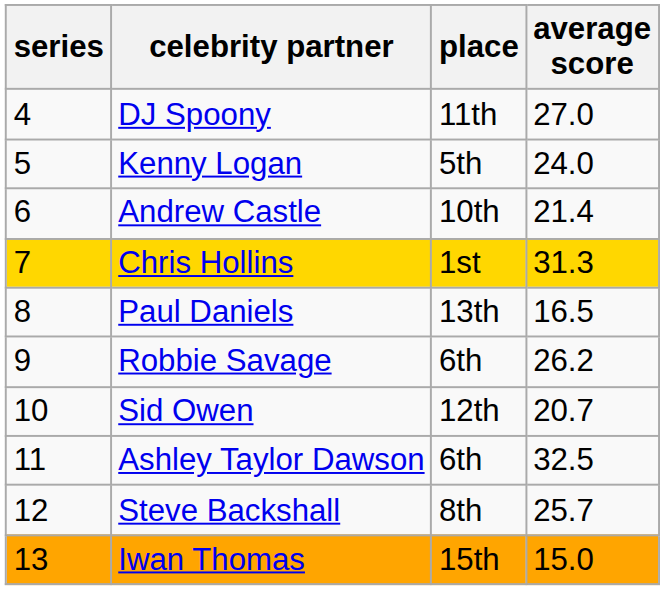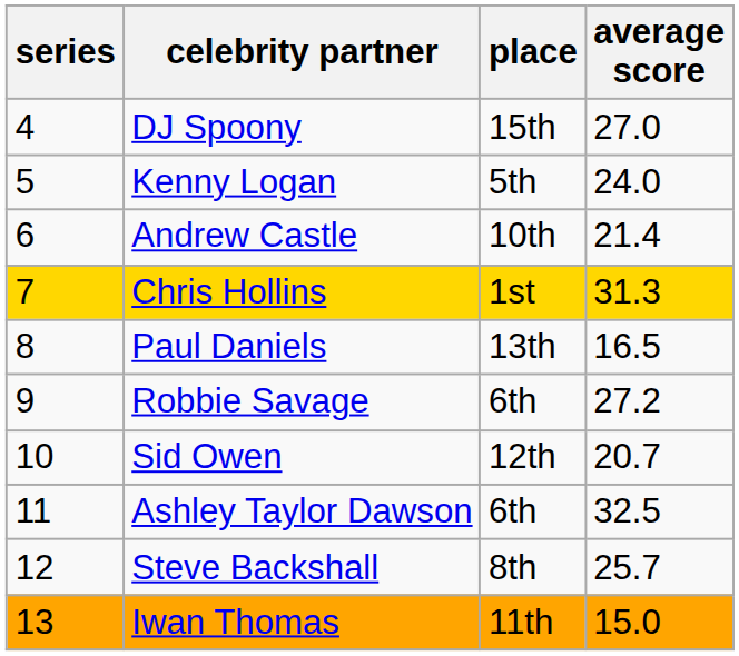DJ Spoony | place: 11th -> 15th
Robbie Savage | average score: 26.2 -> 27.2
Iwan Thomas | place: 15th -> 11th
